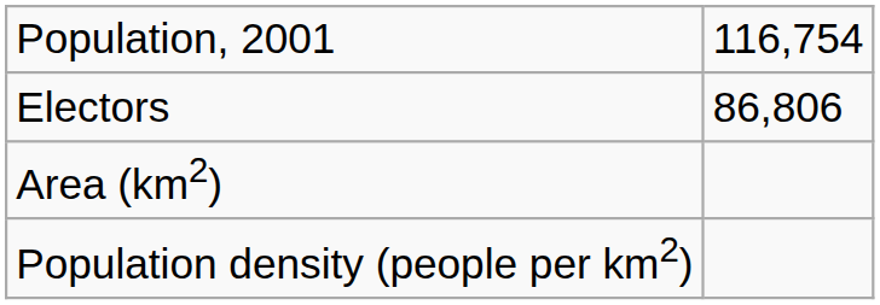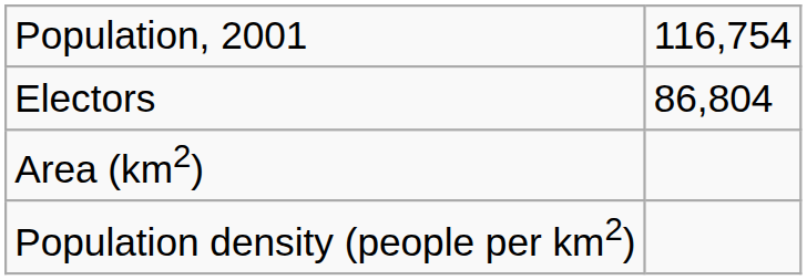Electors | column 2: 86,806 -> 86,804
